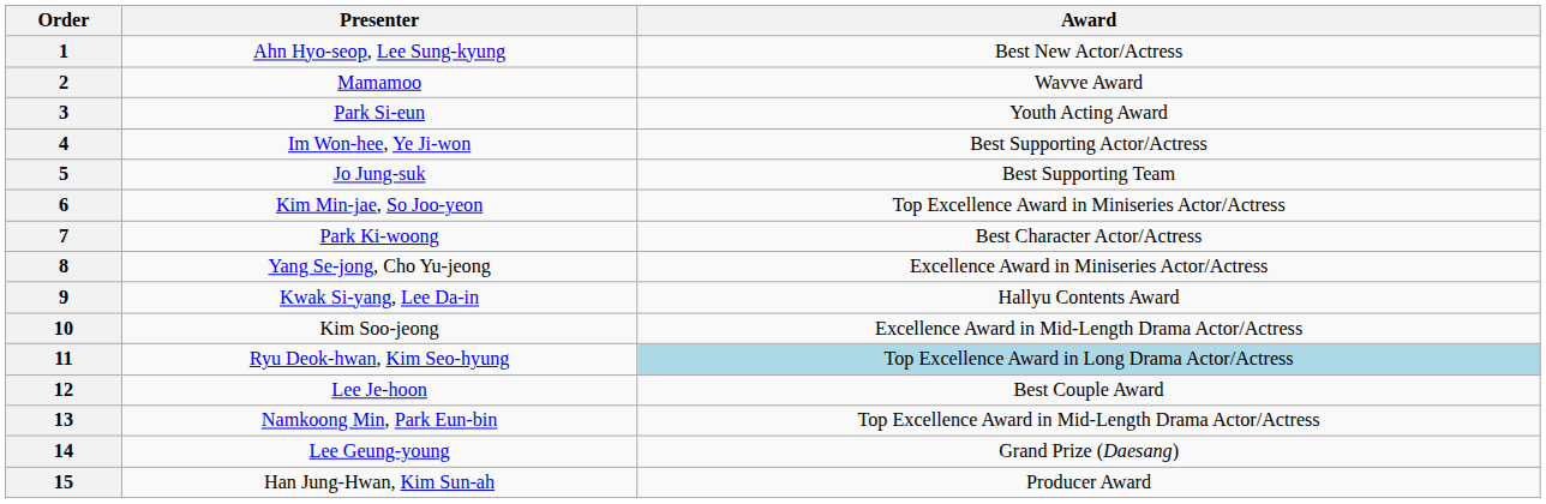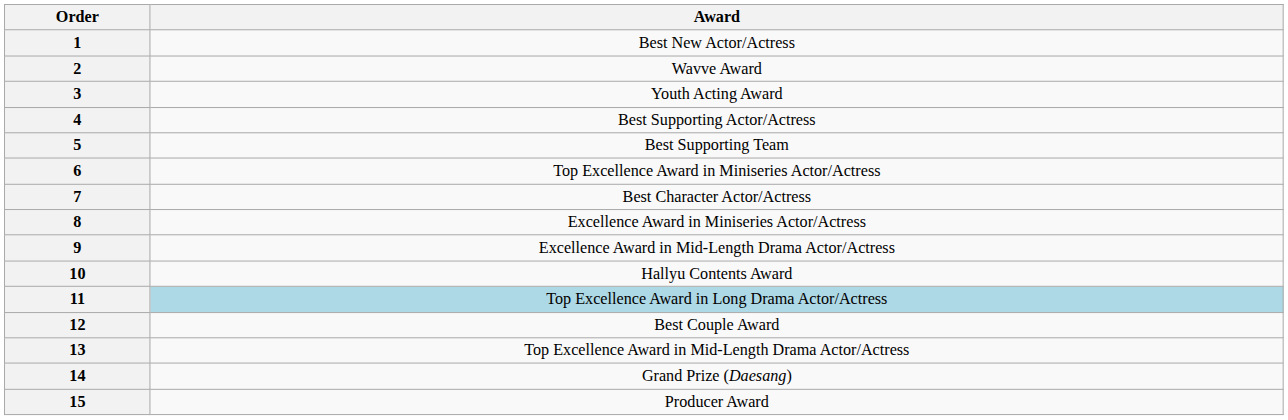- column: Presenter | Ahn Hyo-seop, Lee Sung-kyung | Mamamoo | Park Si-eun | Im Won-hee, Ye Ji-won | Jo Jung-suk | Kim Min-jae, So Joo-yeon | Park Ki-woong | Yang Se-jong, Cho Yu-jeong | Kwak Si-yang, Lee Da-in | Kim Soo-jeong | Ryu Deok-hwan, Kim Seo-hyung | Lee Je-hoon | Namkoong Min, Park Eun-bin | Lee Geung-young | Han Jung-Hwan, Kim Sun-ah
9 | Award: Hallyu Contents Award -> Excellence Award in Mid-Length Drama Actor/Actress
10 | Award: Excellence Award in Mid-Length Drama Actor/Actress -> Hallyu Contents Award
